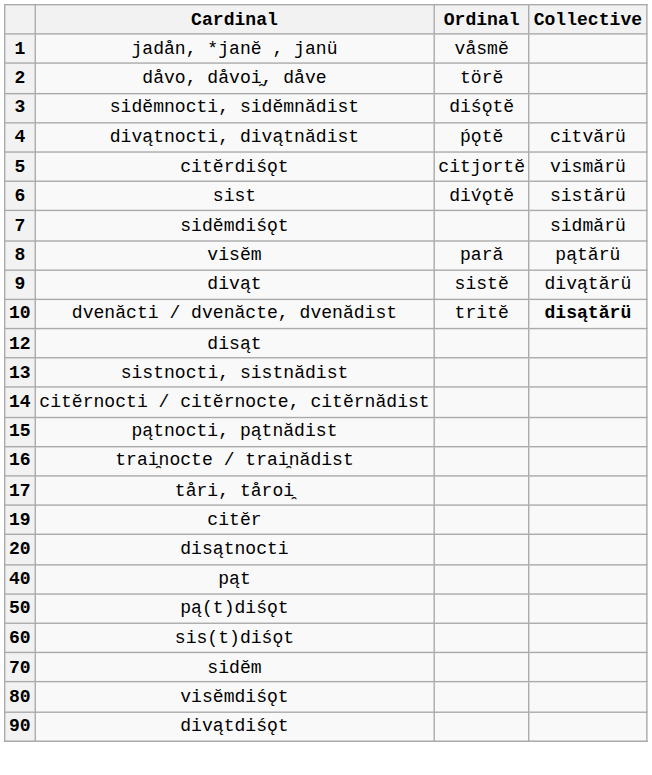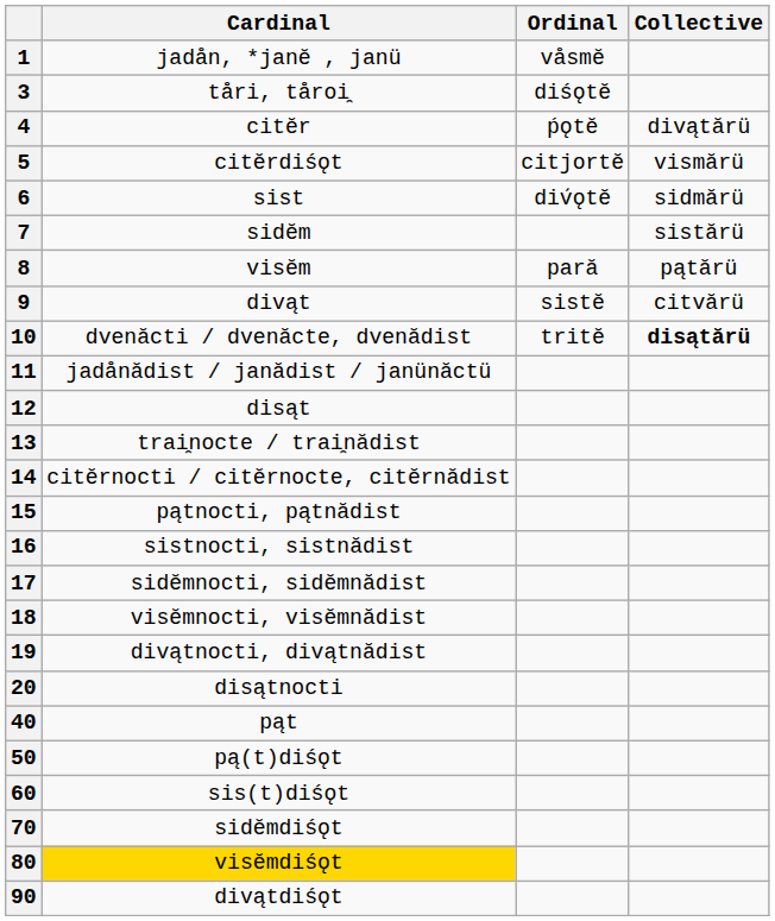- row: 2 | dåvo, dåvoi̯, dåve | törĕ
3 | Cardinal: sidĕmnocti, sidĕmnădist -> tåri, tåroi̯
4 | Cardinal: divątnocti, divątnădist -> citĕr
4 | Collective: citvărü -> divątărü
6 | Collective: sistărü -> sidmărü
7 | Cardinal: sidĕmdiśǫt -> sidĕm
7 | Collective: sidmărü -> sistărü
9 | Collective: divątărü -> citvărü
+ row: 11 | jadånădist / janădist / janünăctü
13 | Cardinal: sistnocti, sistnădist -> trai̯nocte / trai̯nădist
16 | Cardinal: trai̯nocte / trai̯nădist -> sistnocti, sistnădist
17 | Cardinal: tåri, tåroi̯ -> sidĕmnocti, sidĕmnădist
+ row: 18 | visĕmnocti, visĕmnădist
19 | Cardinal: citĕr -> divątnocti, divątnădist
70 | Cardinal: sidĕm -> sidĕmdiśǫt
80 | Cardinal: no background -> gold background
